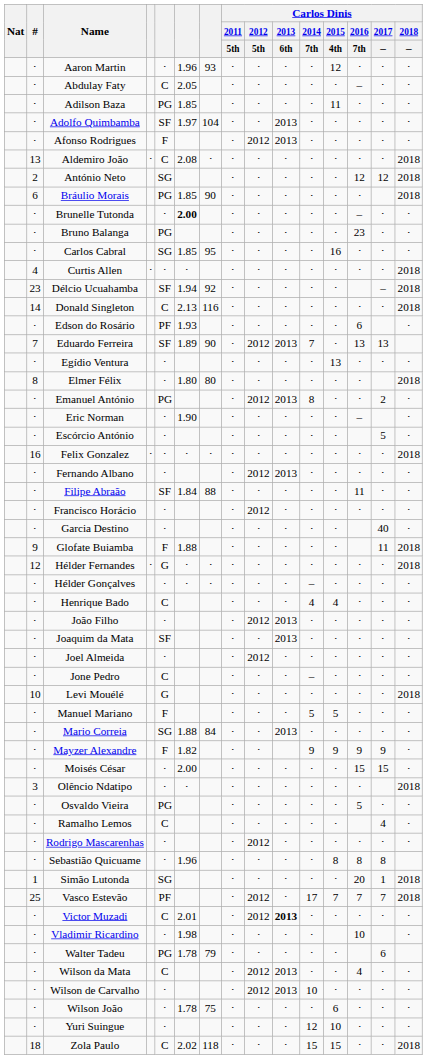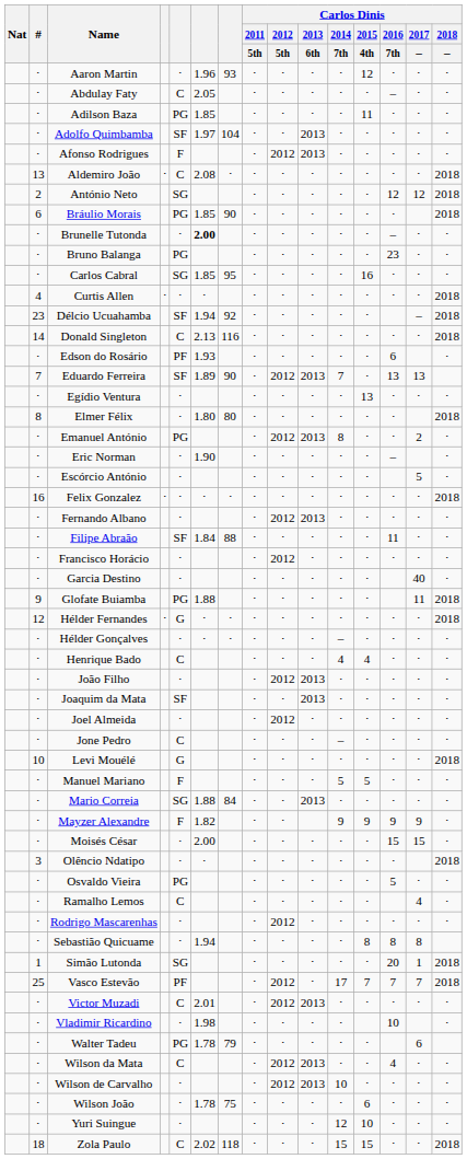Glofate Buiamba | column 5: F -> PG
Sebastião Quicuame | column 6: 1.96 -> 1.94
Victor Muzadi | Carlos Dinis / 2013 / 6th: bold -> normal
